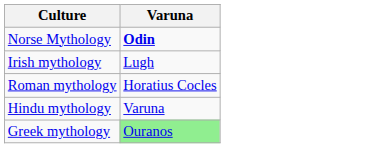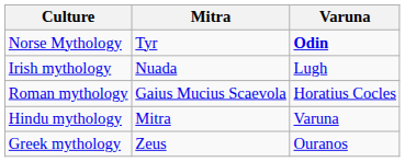+ column: Mitra | Tyr | Nuada | Gaius Mucius Scaevola | Mitra | Zeus
Greek mythology | Varuna: lightgreen background -> no background
